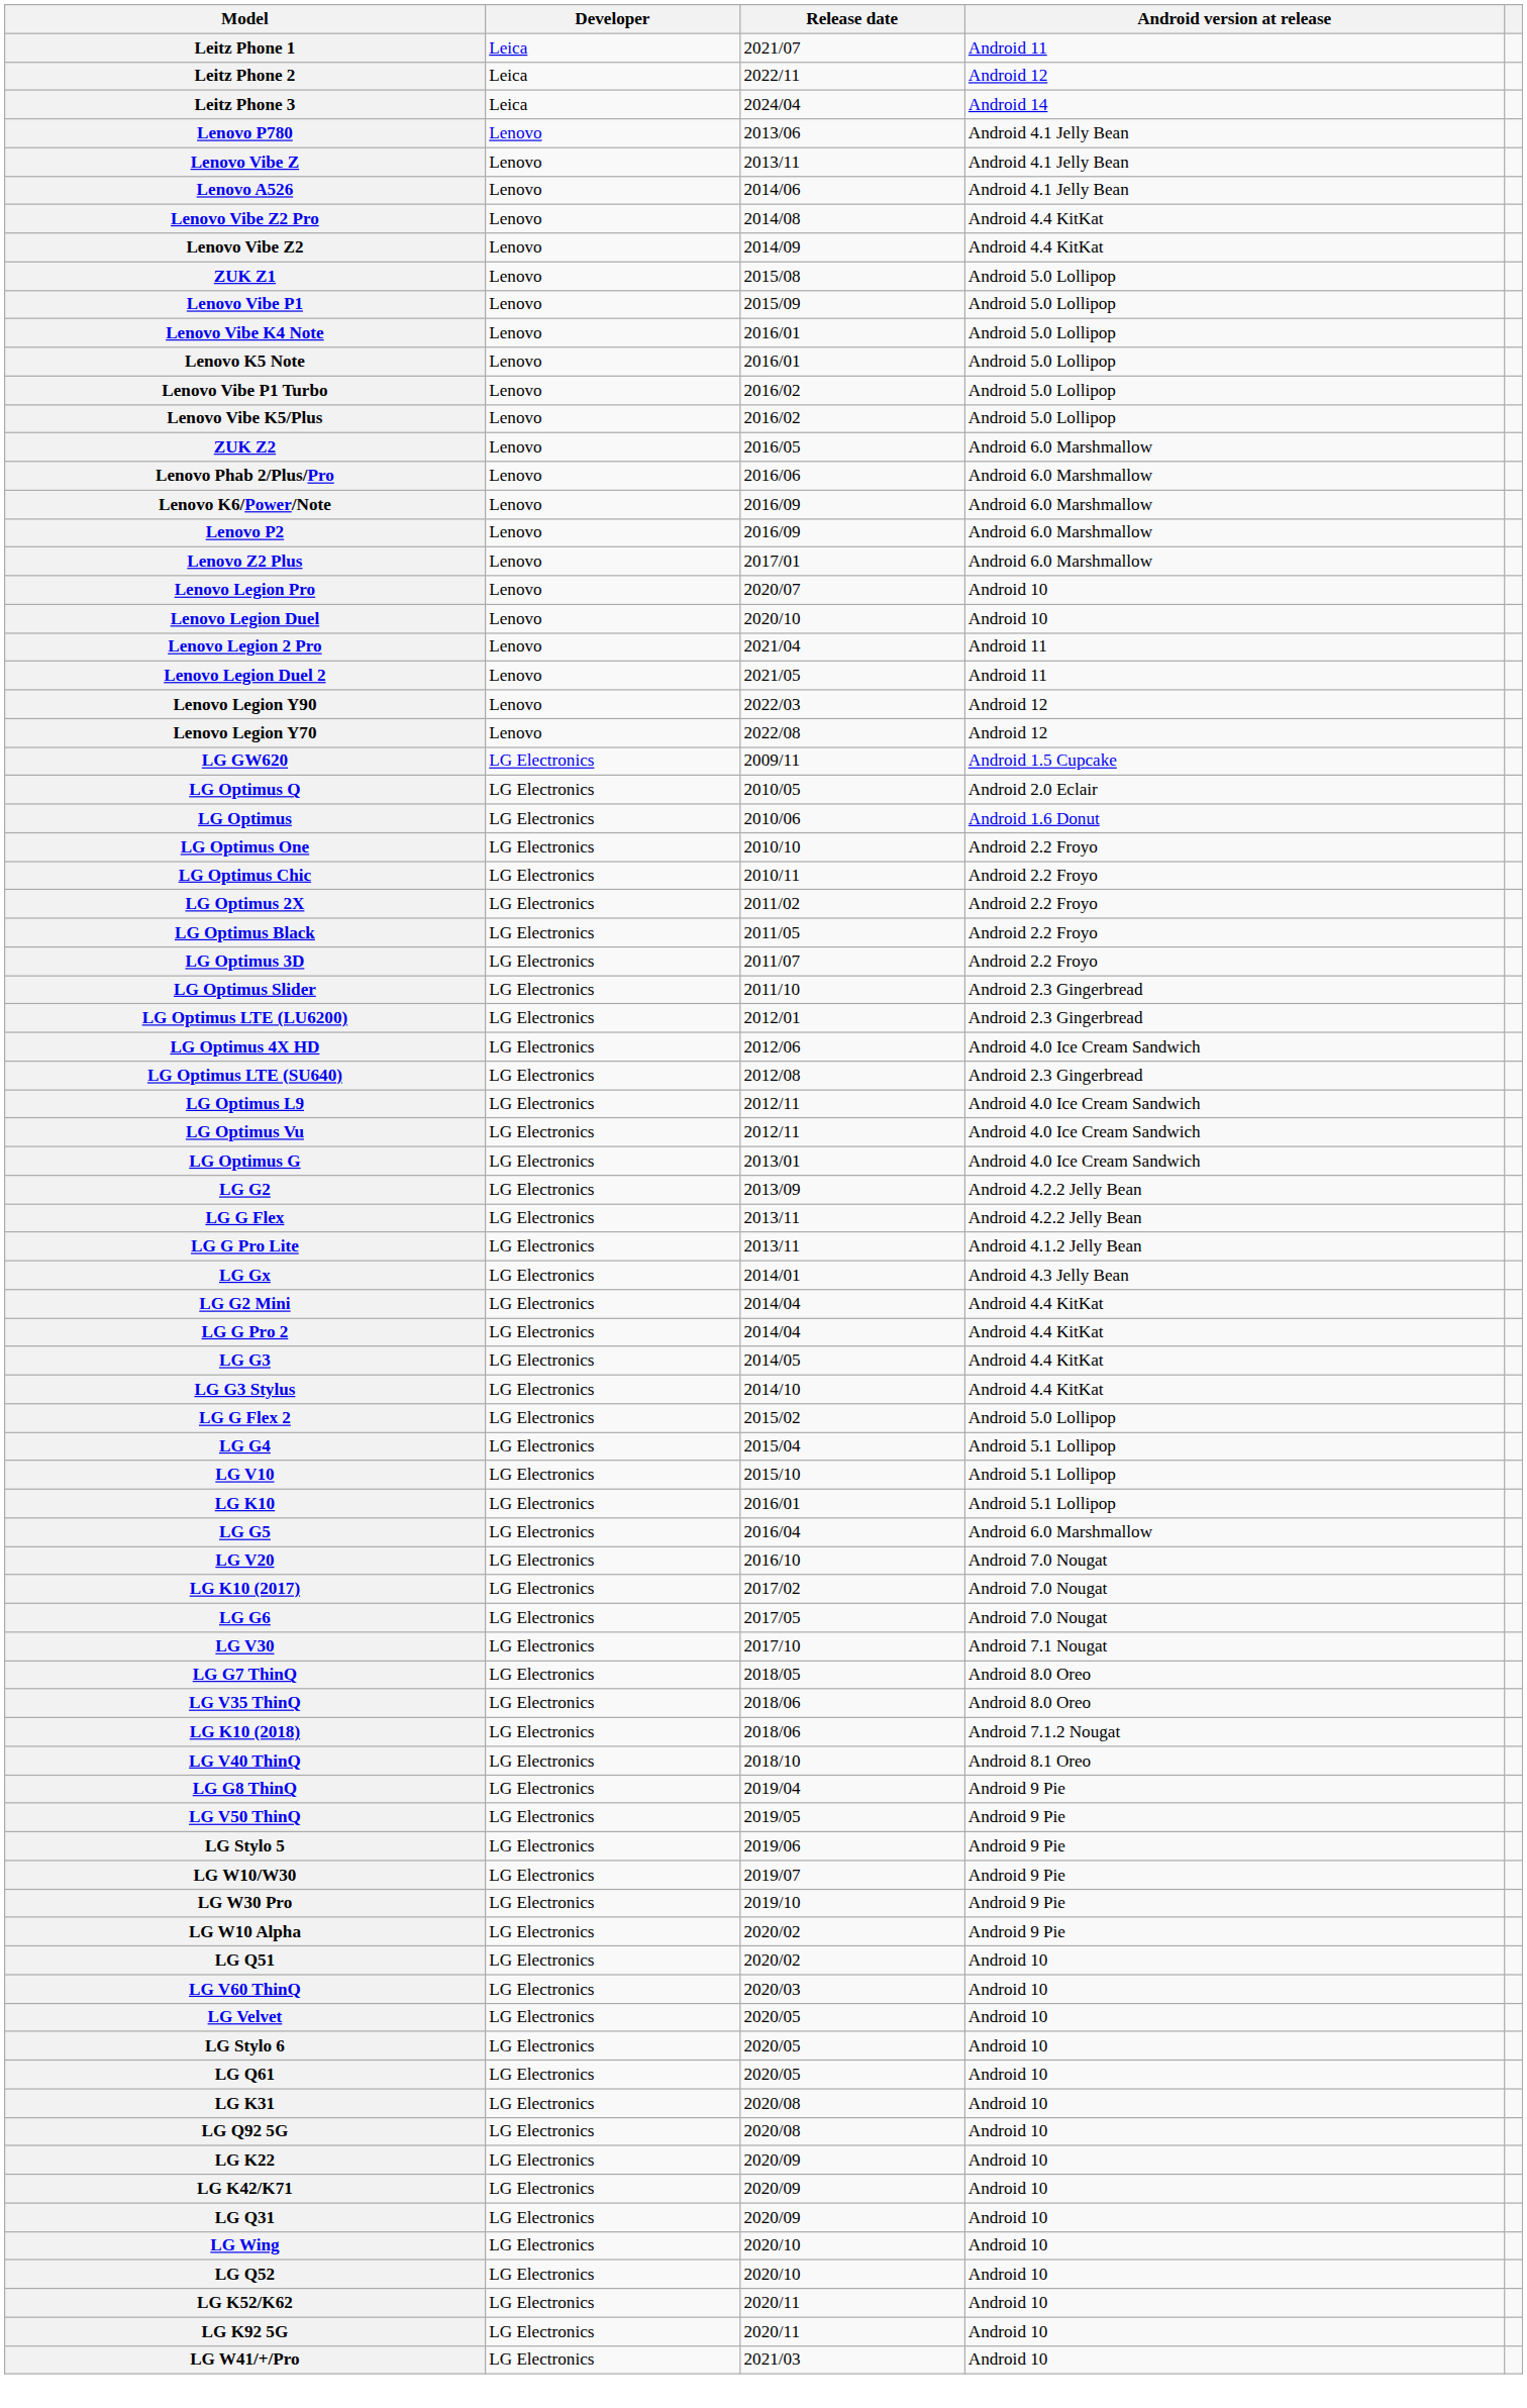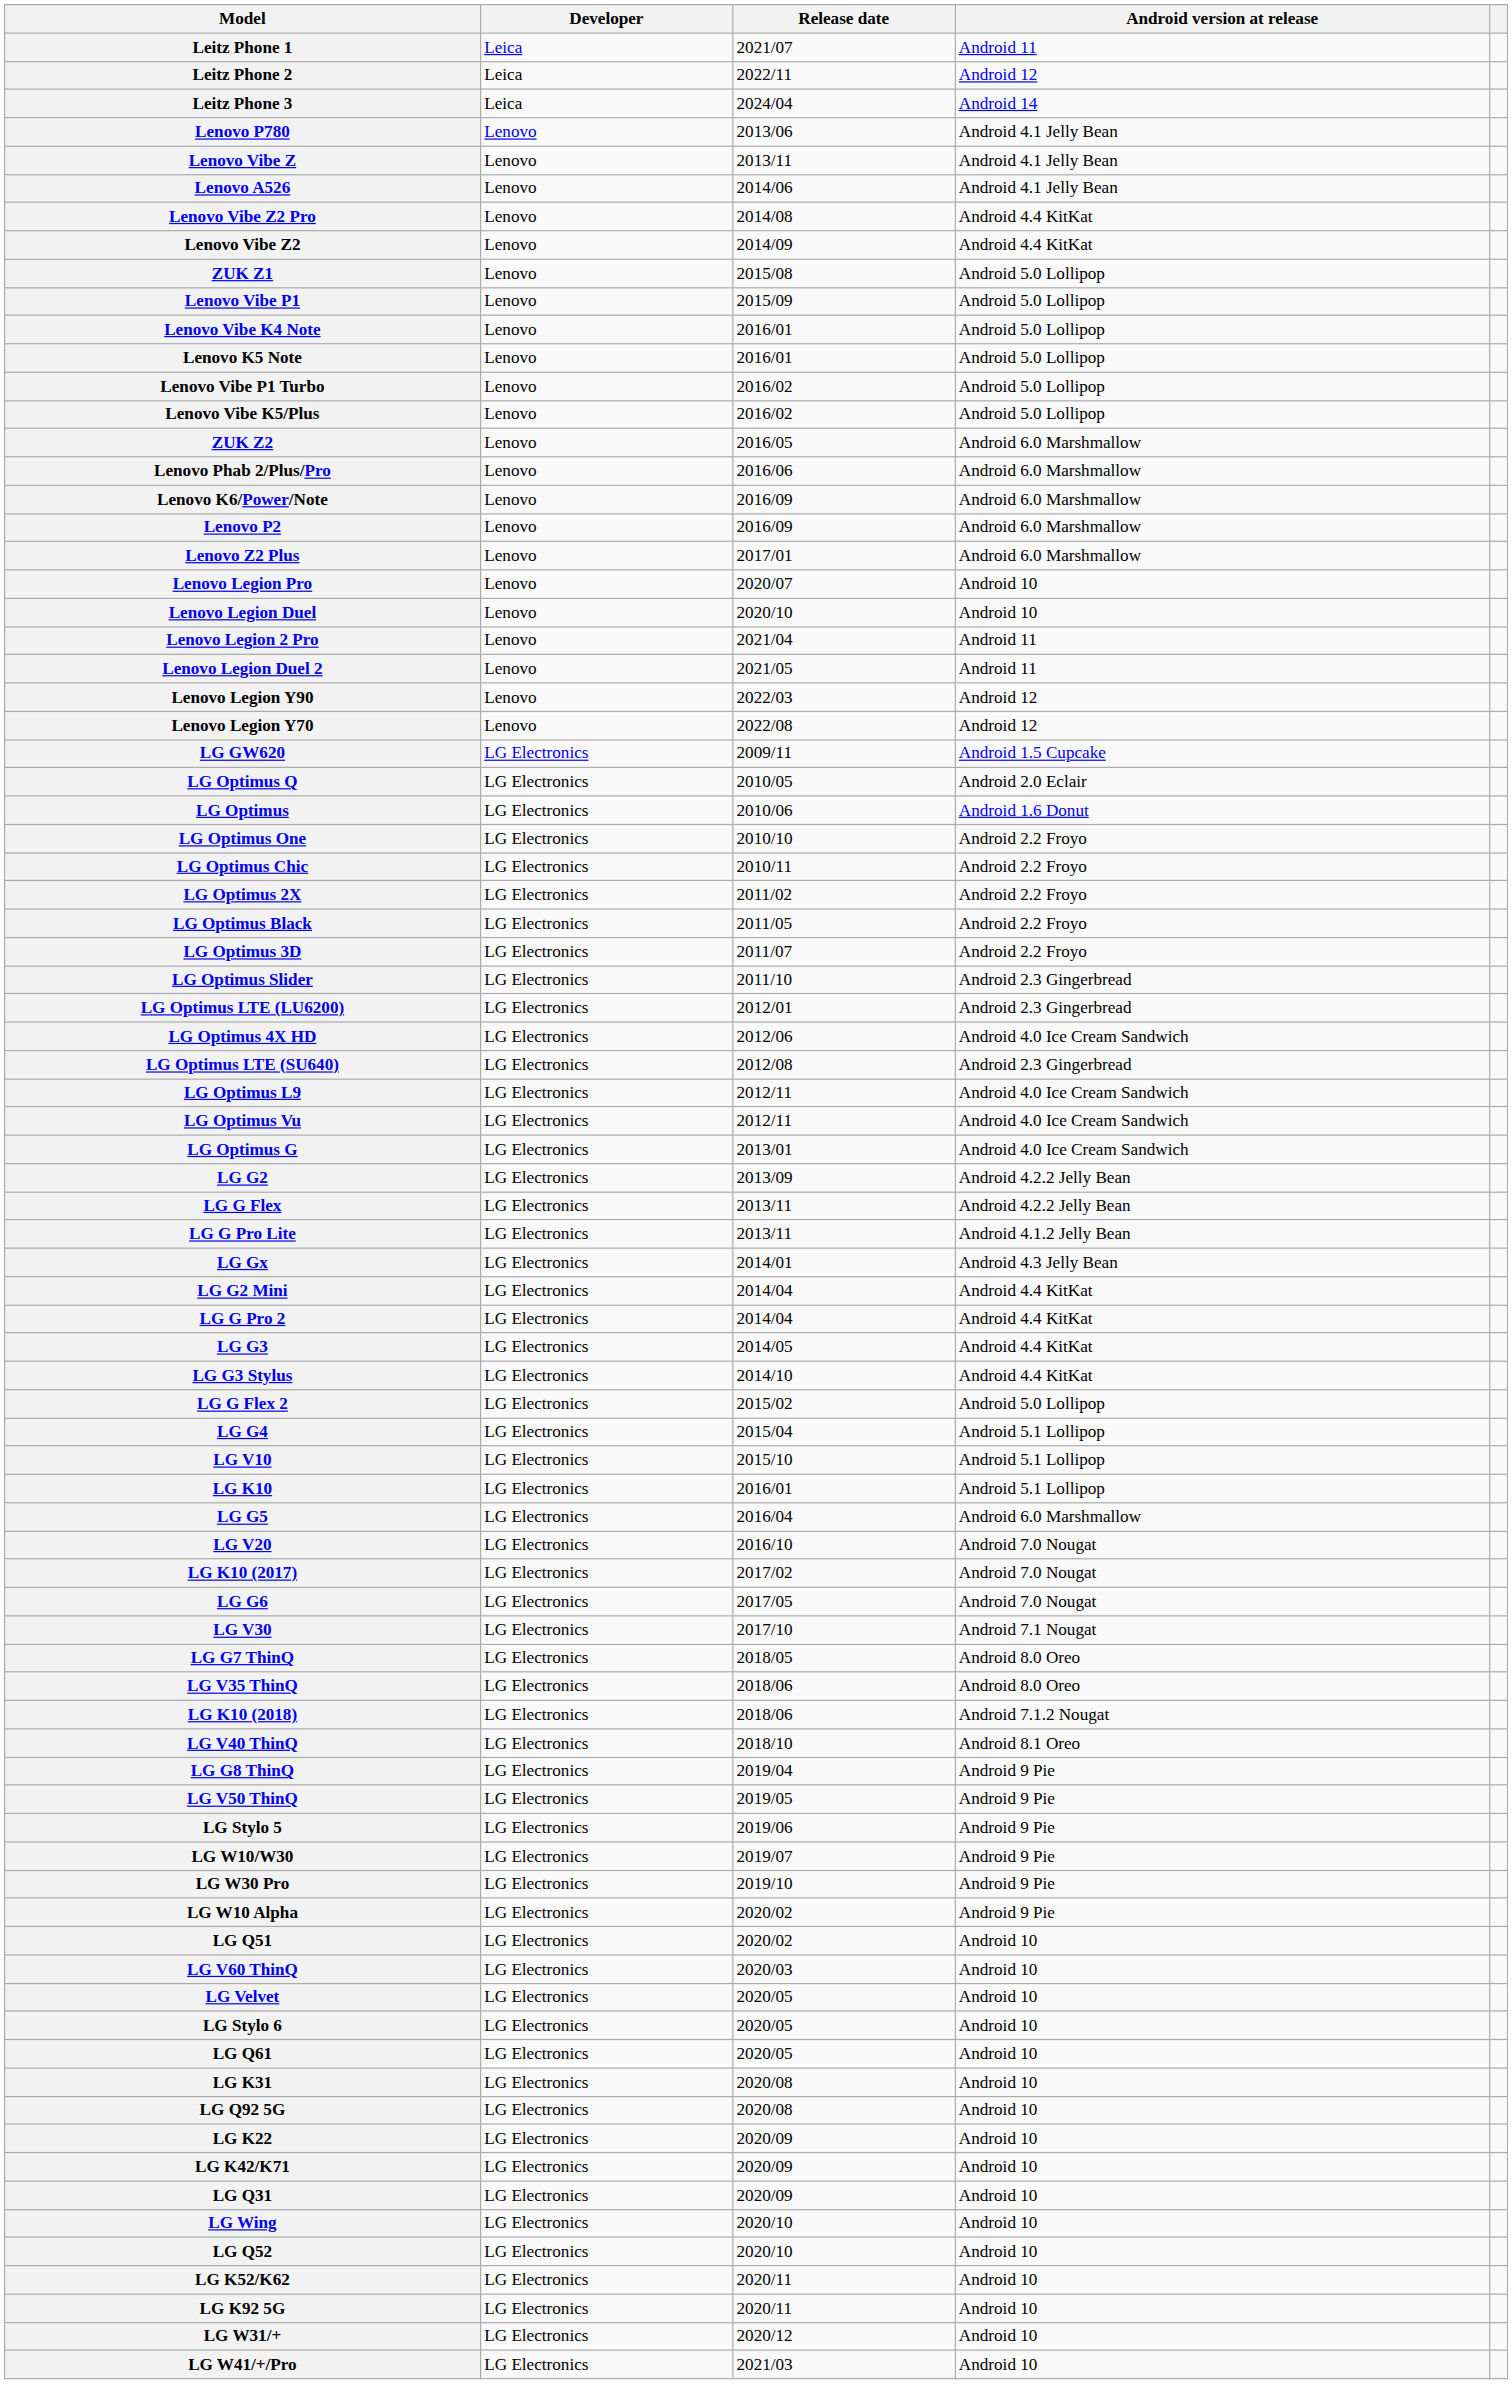+ row: LG W31/+ | LG Electronics | 2020/12 | Android 10
